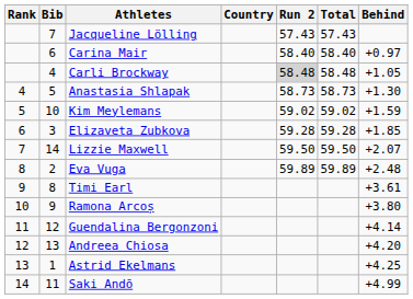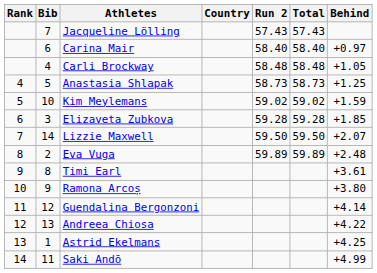Carli Brockway | Run 2: lightgrey background -> no background
Anastasia Shlapak | Behind: +1.30 -> +1.25
Andreea Chiosa | Behind: +4.20 -> +4.22
